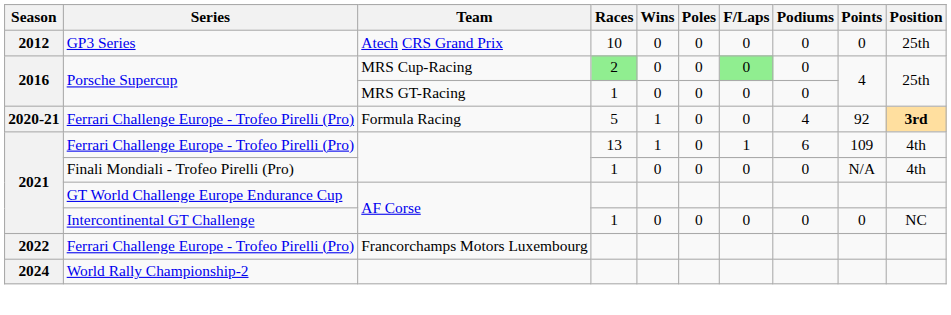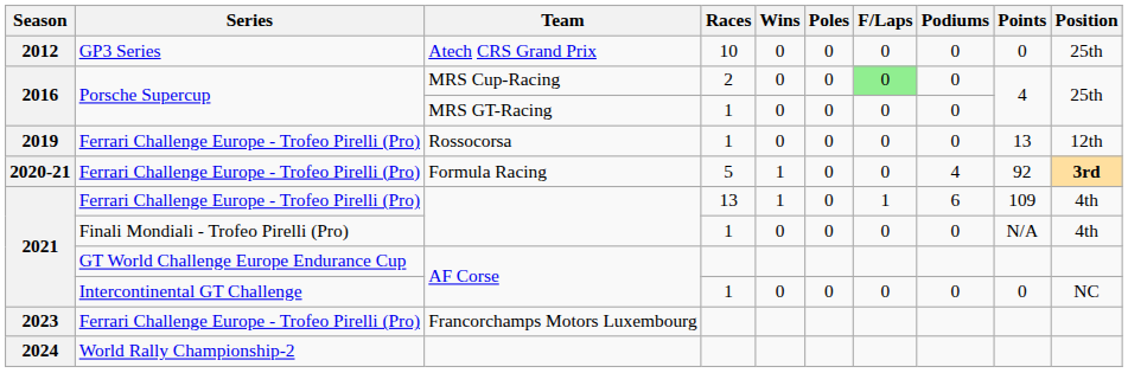MRS Cup-Racing | Races: lightgreen background -> no background
+ row: 2019 | Ferrari Challenge Europe - Trofeo Pirelli (Pro) | Rossocorsa | 1 | 0 | 0 | 0 | 0 | 13 | 12th
Francorchamps Motors Luxembourg | Season: 2022 -> 2023
